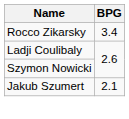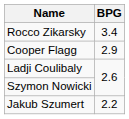+ row: Cooper Flagg | 2.9
Jakub Szumert | BPG: 2.1 -> 2.2
